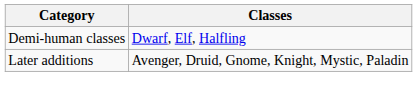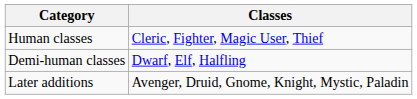+ row: Human classes | Cleric, Fighter, Magic User, Thief
